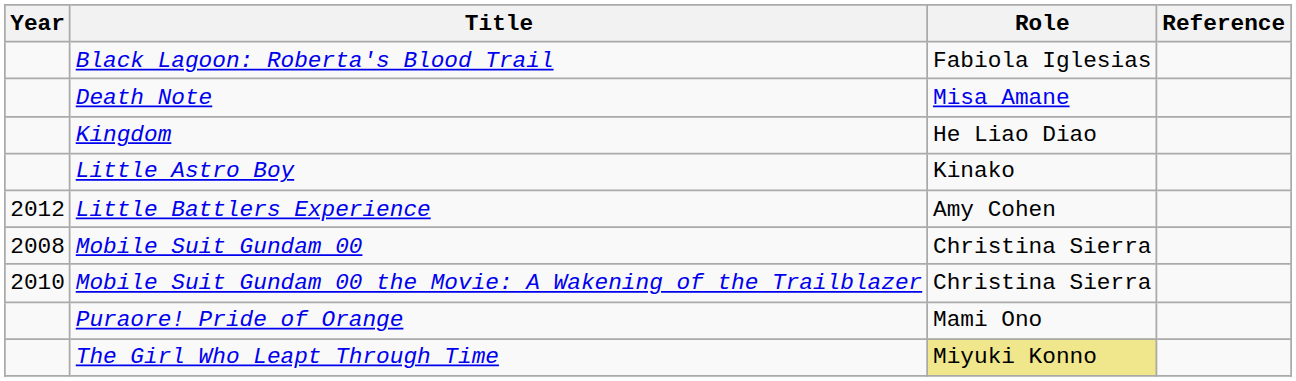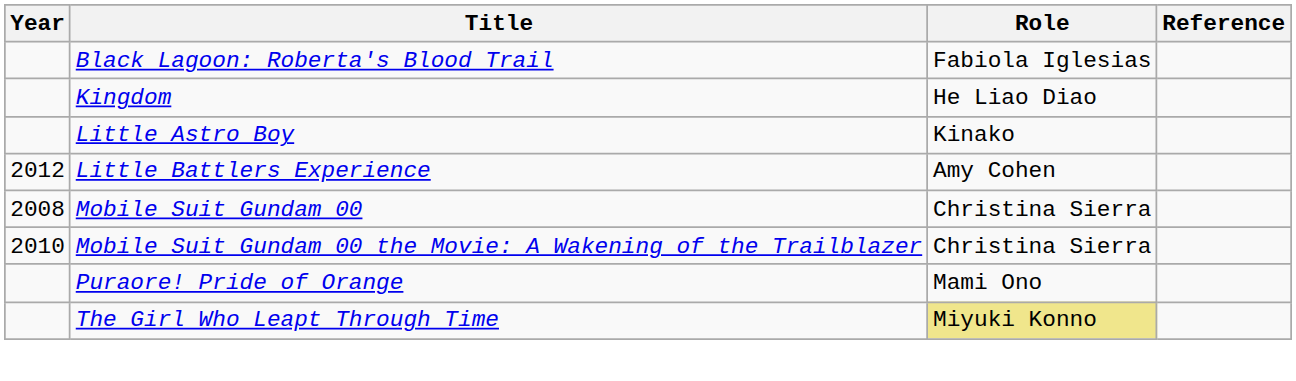- row: Death Note | Misa Amane
